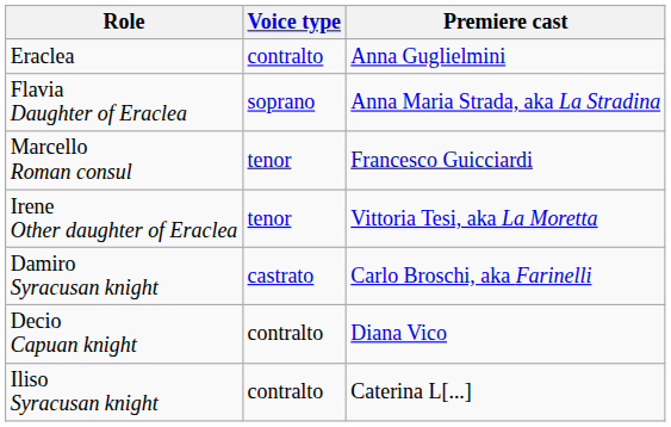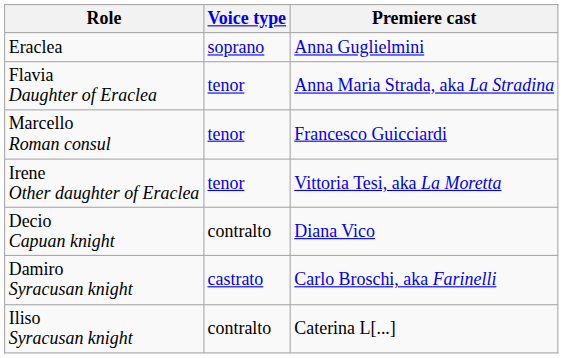Eraclea | Voice type: contralto -> soprano
Flavia Daughter of Eraclea | Voice type: soprano -> tenor
rows swapped: Decio Capuan knight <-> Damiro Syracusan knight
